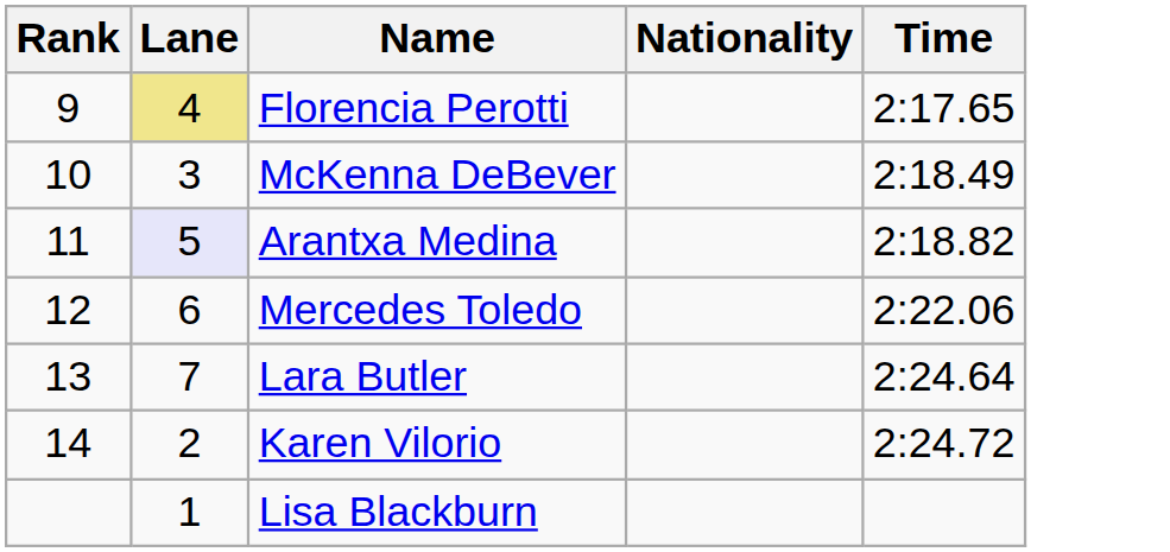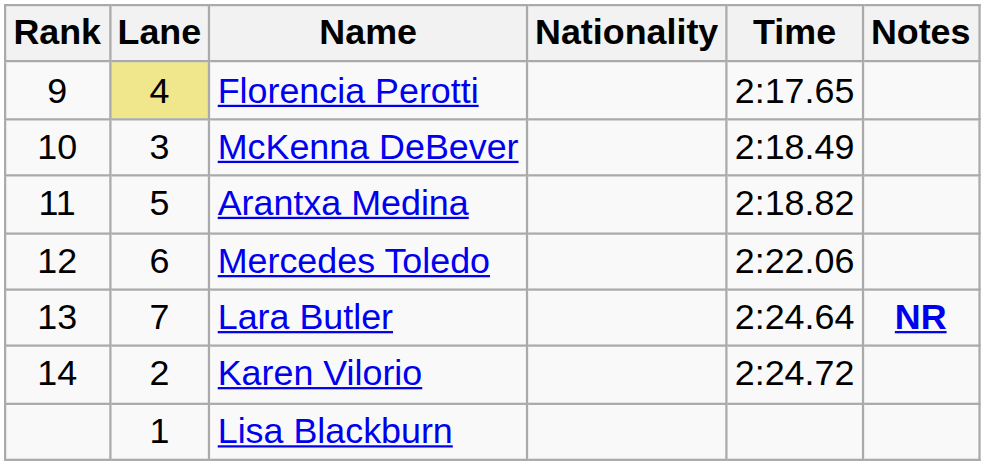+ column: Notes | NR
Arantxa Medina | Lane: lavender background -> no background
